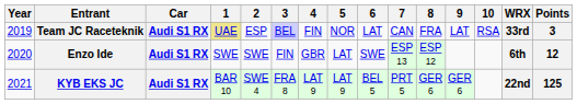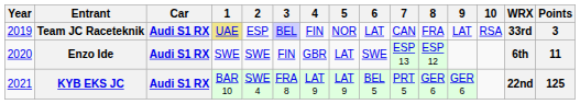Enzo Ide | Points: 12 -> 11
